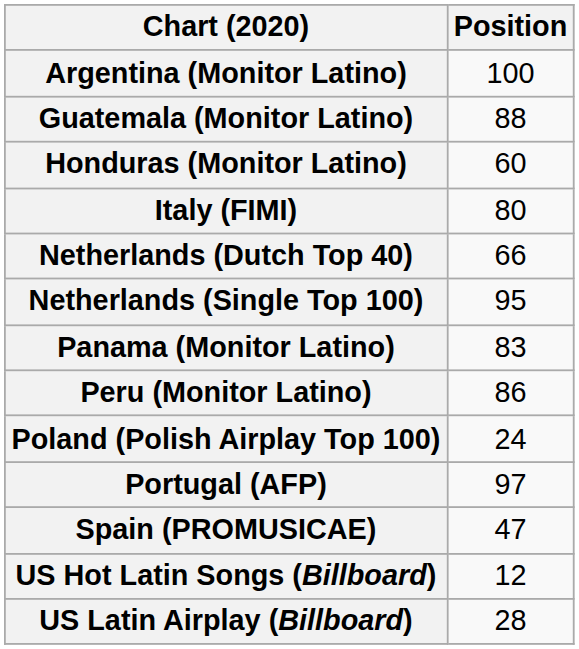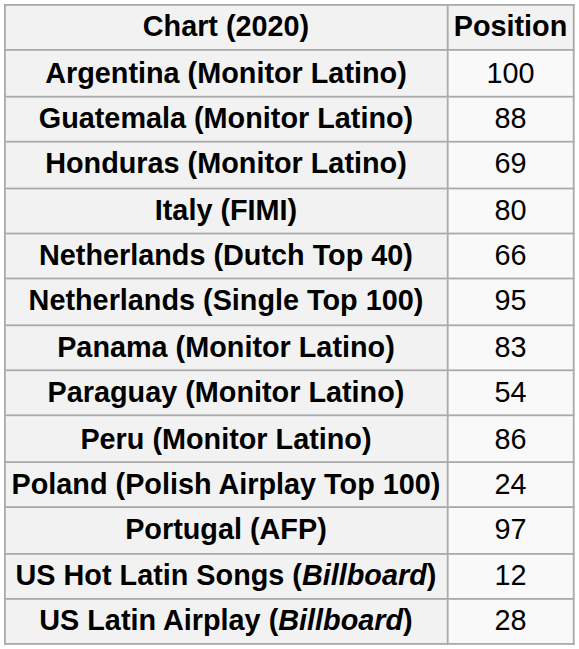Honduras (Monitor Latino) | Position: 60 -> 69
+ row: Paraguay (Monitor Latino) | 54
- row: Spain (PROMUSICAE) | 47
